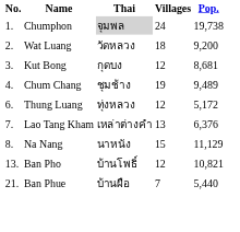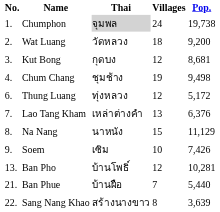Chum Chang | Pop.: 9,489 -> 9,498
+ row: 9. | Soem | เซิม | 10 | 7,426
Ban Pho | Pop.: 10,821 -> 10,281
+ row: 22. | Sang Nang Khao | สร้างนางขาว | 8 | 3,639
